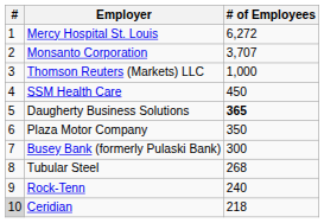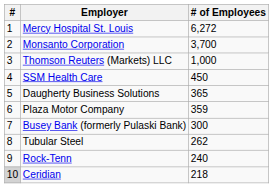Monsanto Corporation | # of Employees: 3,707 -> 3,700
Daugherty Business Solutions | # of Employees: bold -> normal
Plaza Motor Company | # of Employees: 350 -> 359
Tubular Steel | # of Employees: 268 -> 262
